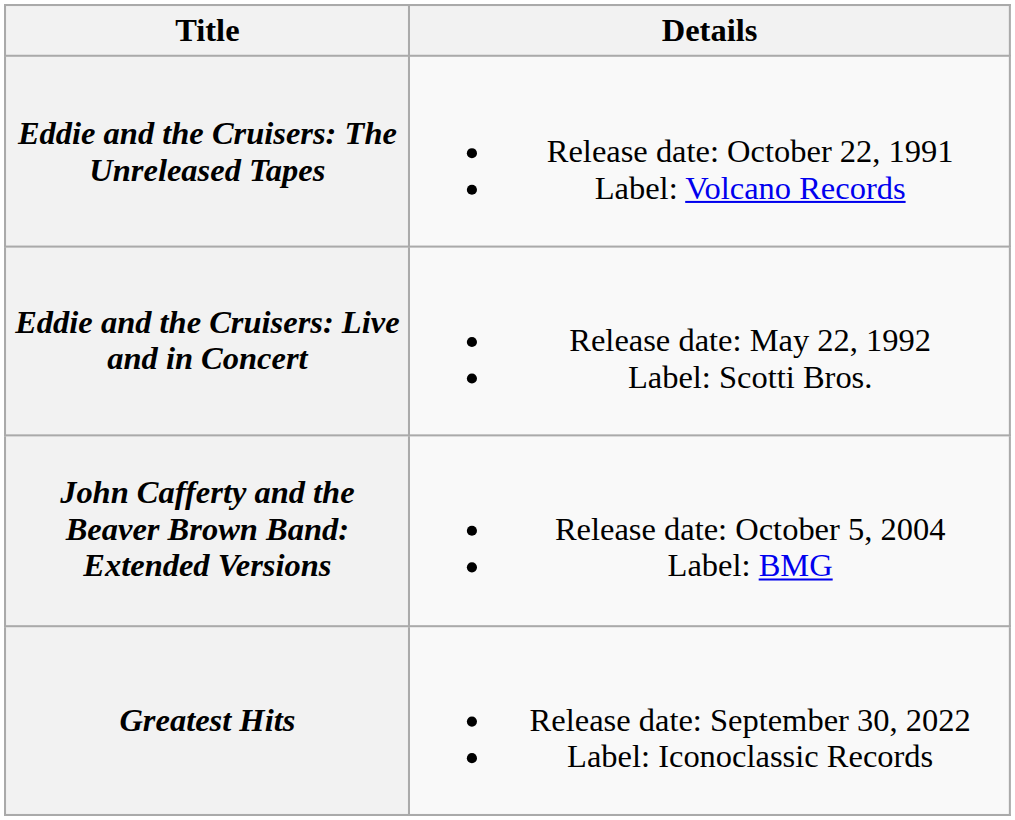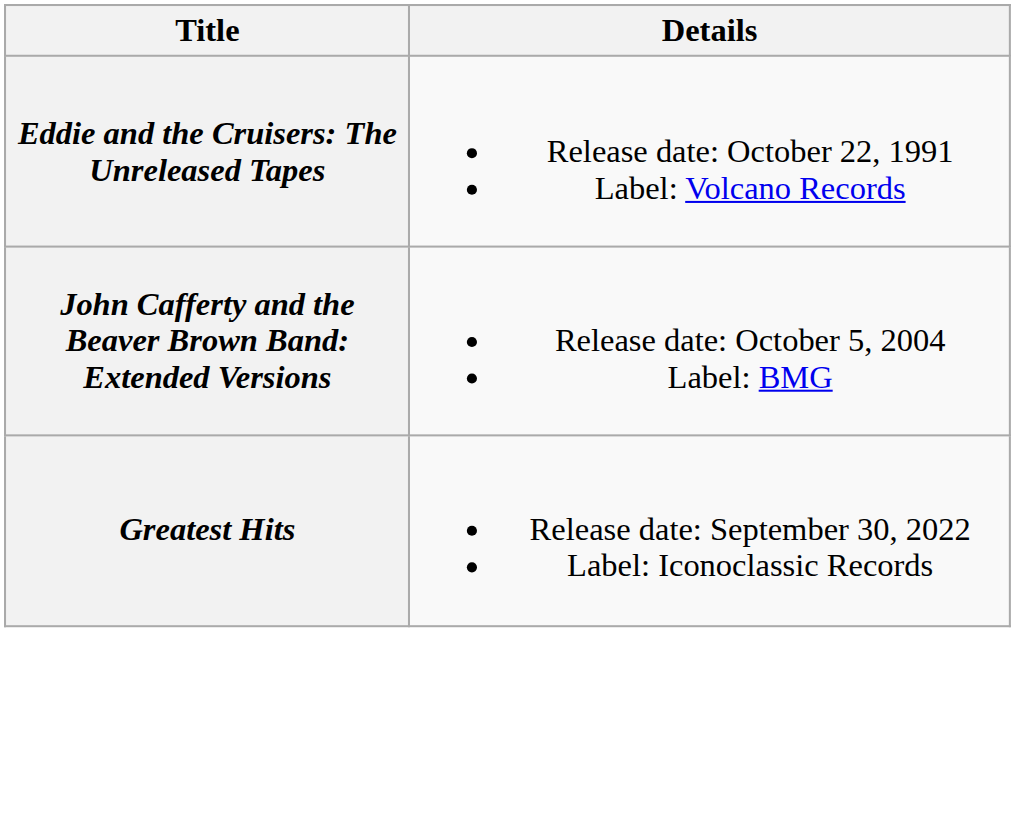- row: Eddie and the Cruisers: Live and in Concert | Release date: May 22, 1992 Label: Scotti Bros.
